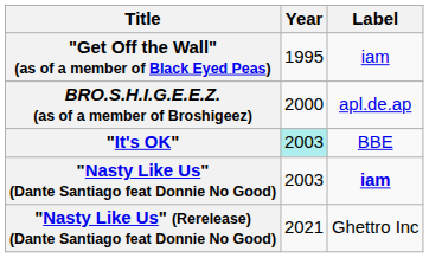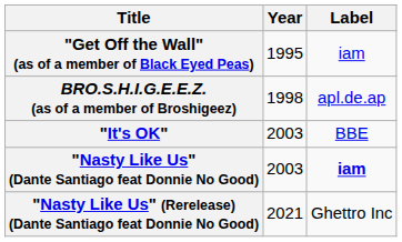BRO.S.H.I.G.E.E.Z. (as of a member of Broshigeez) | Year: 2000 -> 1998
"It's OK" | Year: paleturquoise background -> no background
